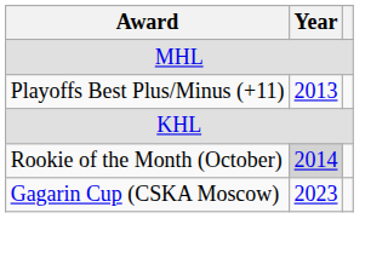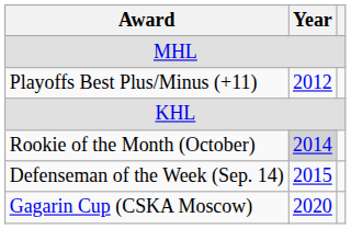Playoffs Best Plus/Minus (+11) | Year: 2013 -> 2012
+ row: Defenseman of the Week (Sep. 14) | 2015
Gagarin Cup (CSKA Moscow) | Year: 2023 -> 2020
